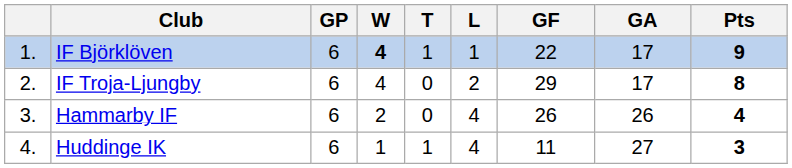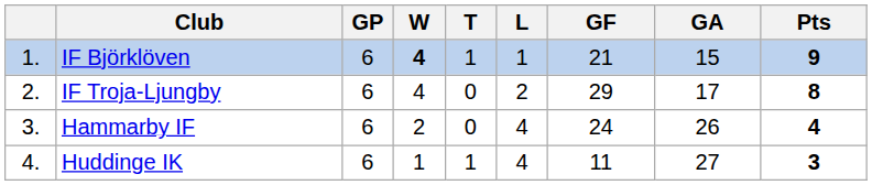IF Björklöven | GF: 22 -> 21
IF Björklöven | GA: 17 -> 15
Hammarby IF | GF: 26 -> 24
